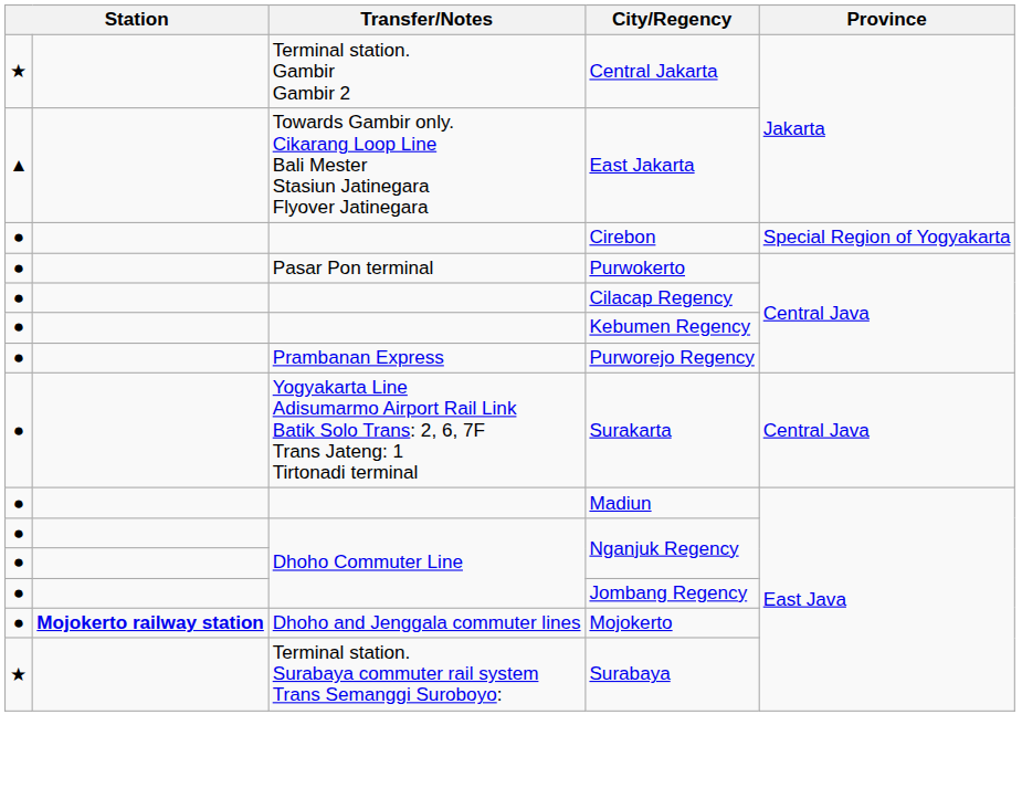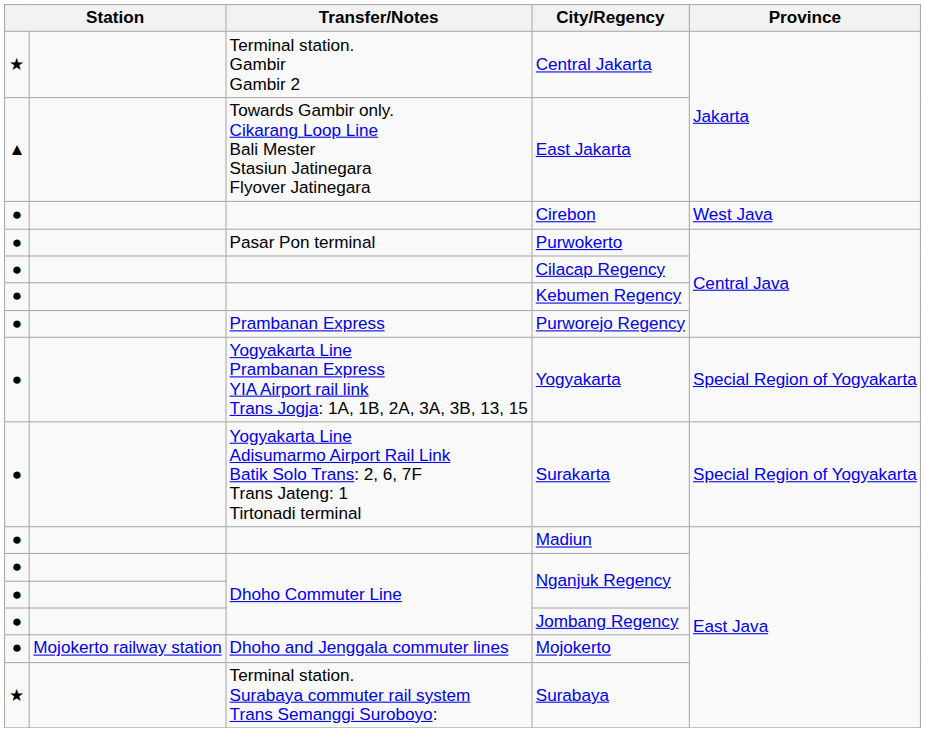Cirebon | Province: Special Region of Yogyakarta -> West Java
+ row: ● | Yogyakarta Line Prambanan Express YIA Airport rail link Trans Jogja: 1A, 1B, 2A, 3A, 3B, 13, 15 | Yogyakarta | Special Region of Yogyakarta
Surakarta | Province: Central Java -> Special Region of Yogyakarta
Mojokerto | column 2: bold -> normal
